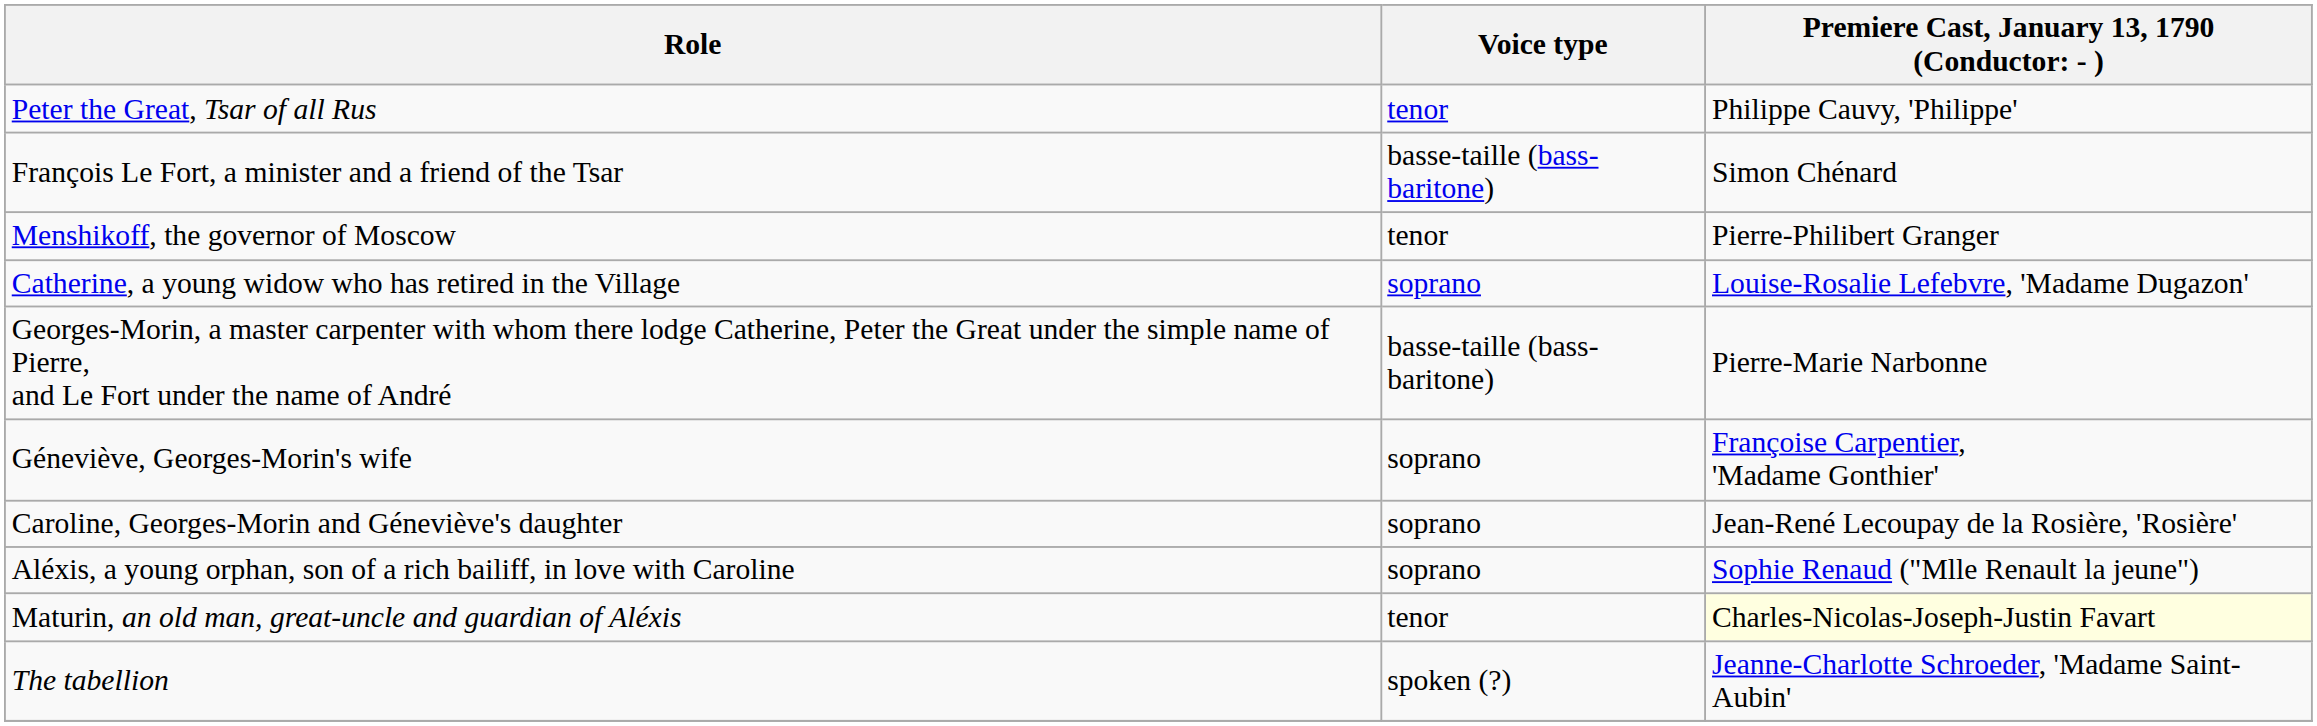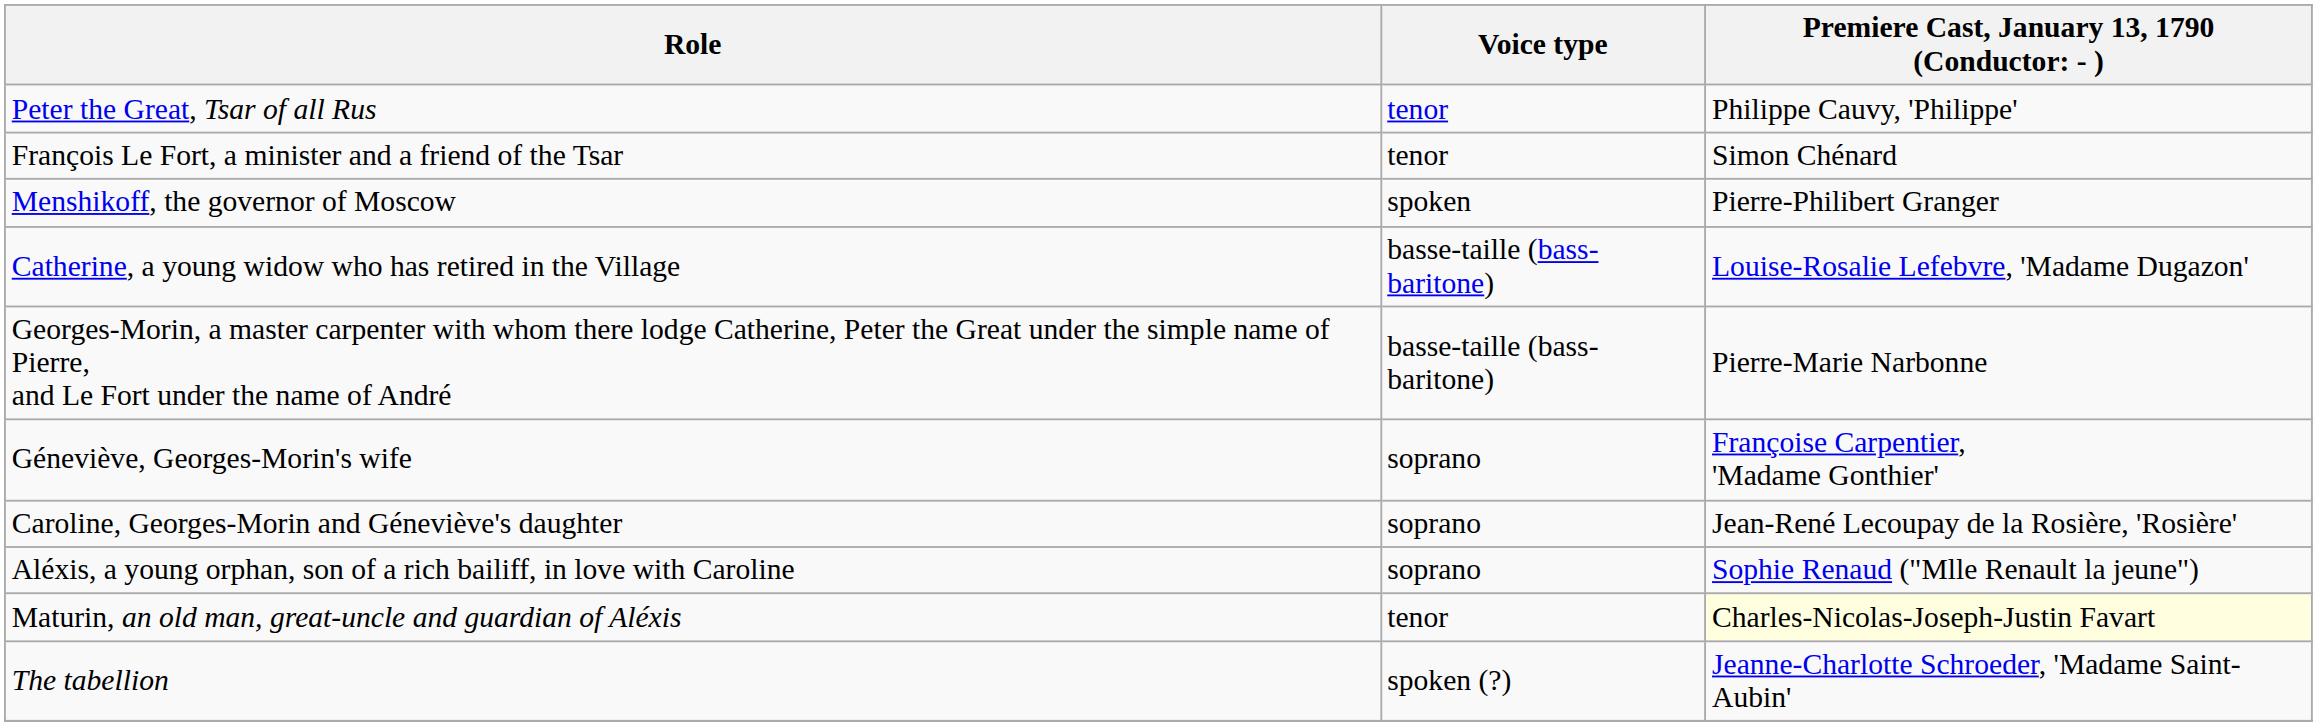François Le Fort, a minister and a friend of the Tsar | Voice type: basse-taille (bass-baritone) -> tenor
Menshikoff, the governor of Moscow | Voice type: tenor -> spoken
Catherine, a young widow who has retired in the Village | Voice type: soprano -> basse-taille (bass-baritone)
